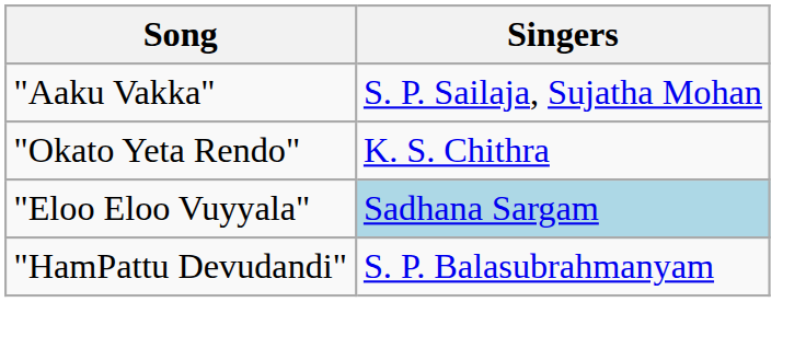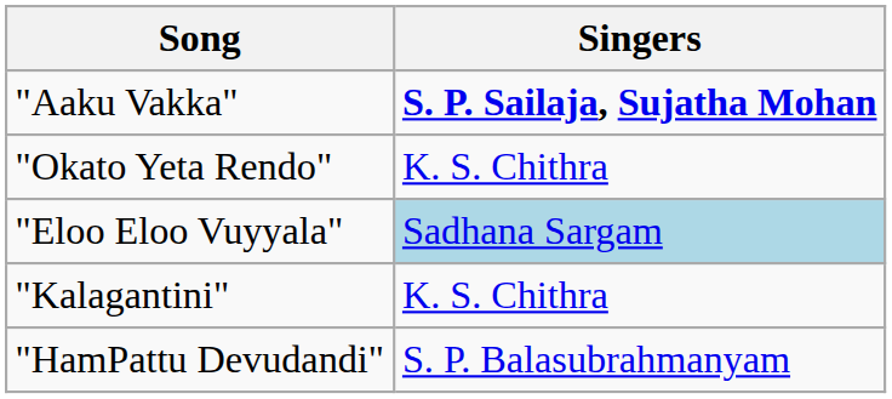"Aaku Vakka" | Singers: normal -> bold
+ row: "Kalagantini" | K. S. Chithra
